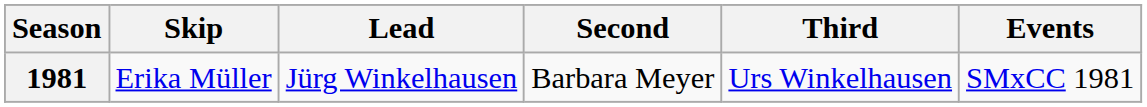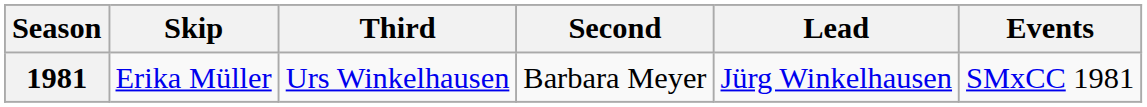columns swapped: Third <-> Lead
